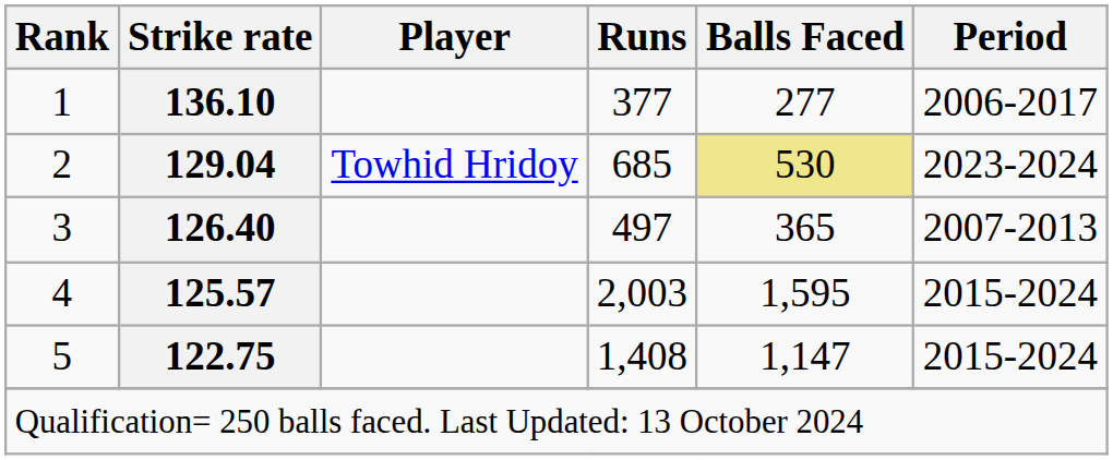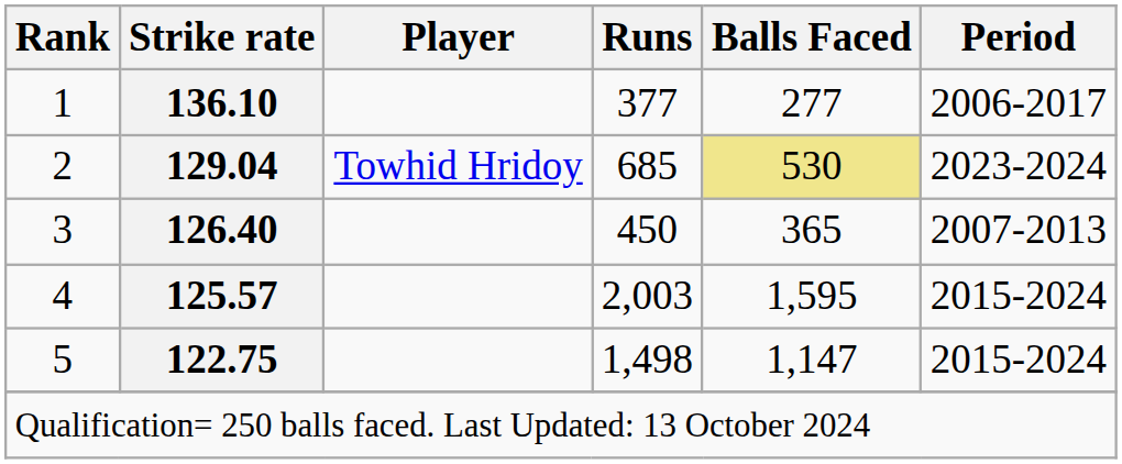3 | Runs: 497 -> 450
5 | Runs: 1,408 -> 1,498
